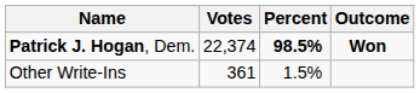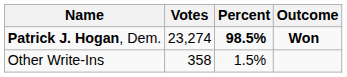Patrick J. Hogan, Dem. | Votes: 22,374 -> 23,274
Other Write-Ins | Votes: 361 -> 358
